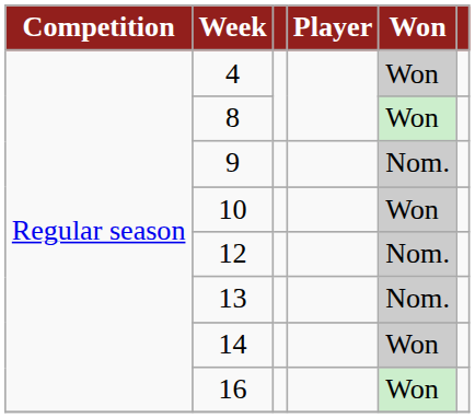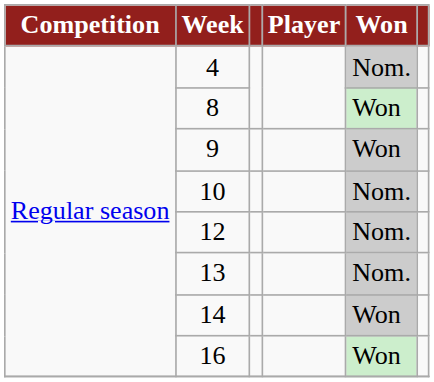4 | Won: Won -> Nom.
9 | Won: Nom. -> Won
10 | Won: Won -> Nom.
